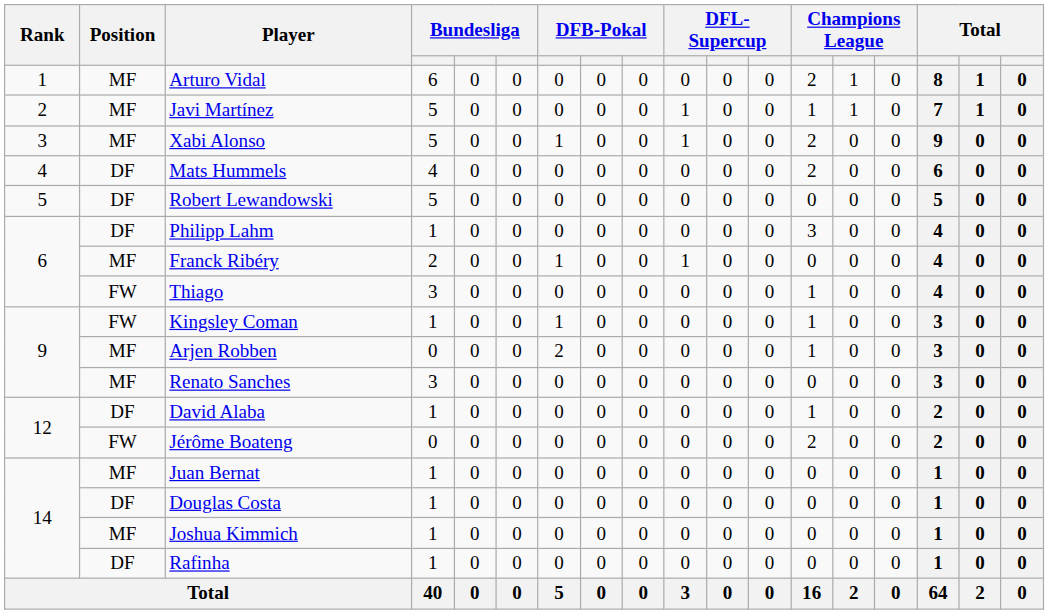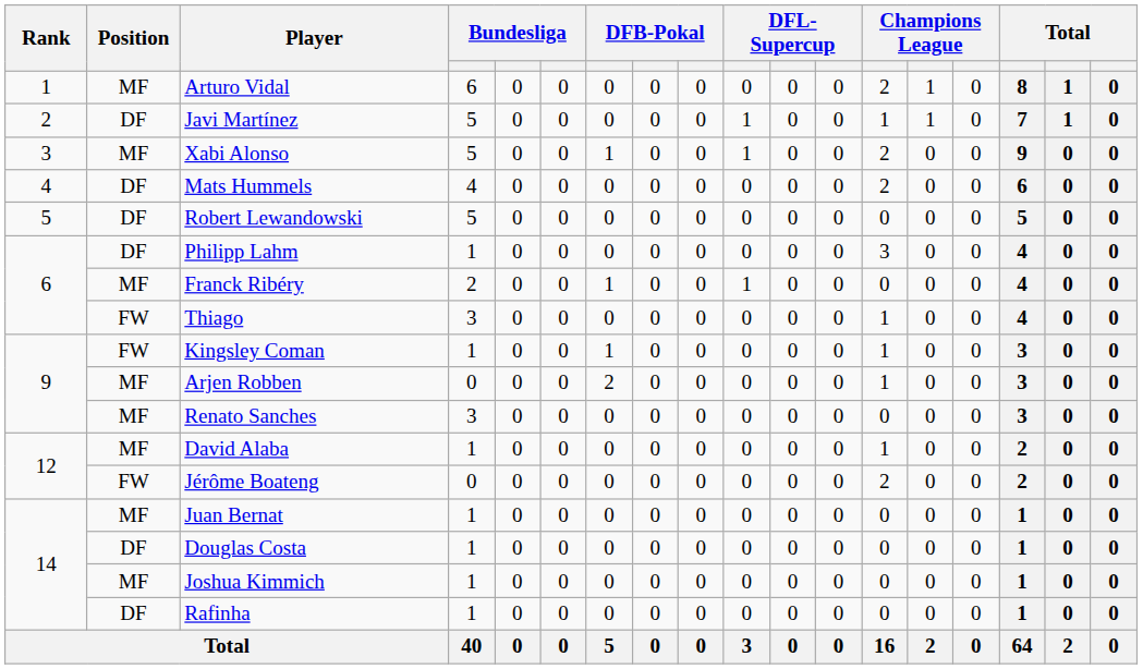Javi Martínez | Position: MF -> DF
David Alaba | Position: DF -> MF
